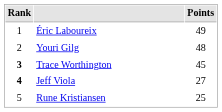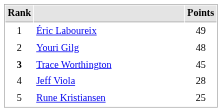Jeff Viola | Rank: bold -> normal
Jeff Viola | Points: 27 -> 28
